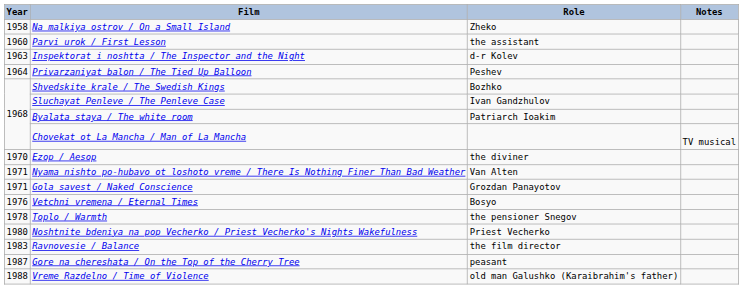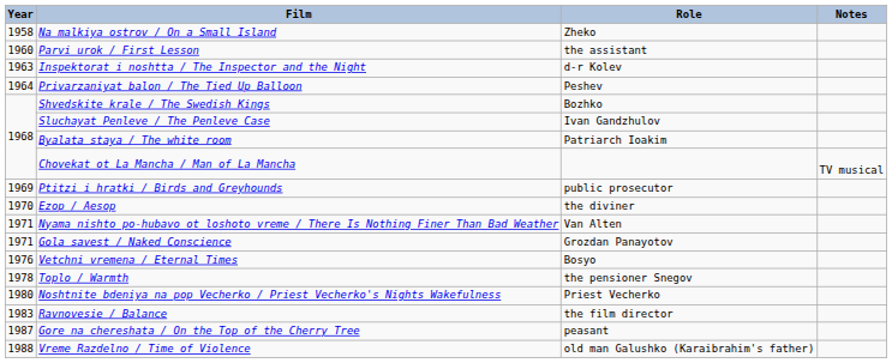+ row: 1969 | Ptitzi i hratki / Birds and Greyhounds | public prosecutor
